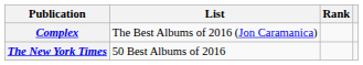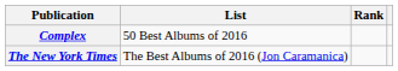Complex | List: The Best Albums of 2016 (Jon Caramanica) -> 50 Best Albums of 2016
The New York Times | List: 50 Best Albums of 2016 -> The Best Albums of 2016 (Jon Caramanica)
